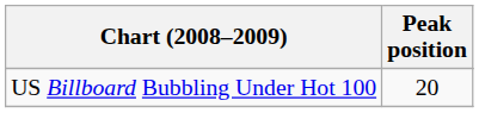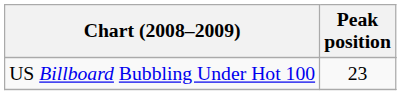US Billboard Bubbling Under Hot 100 | Peak position: 20 -> 23
